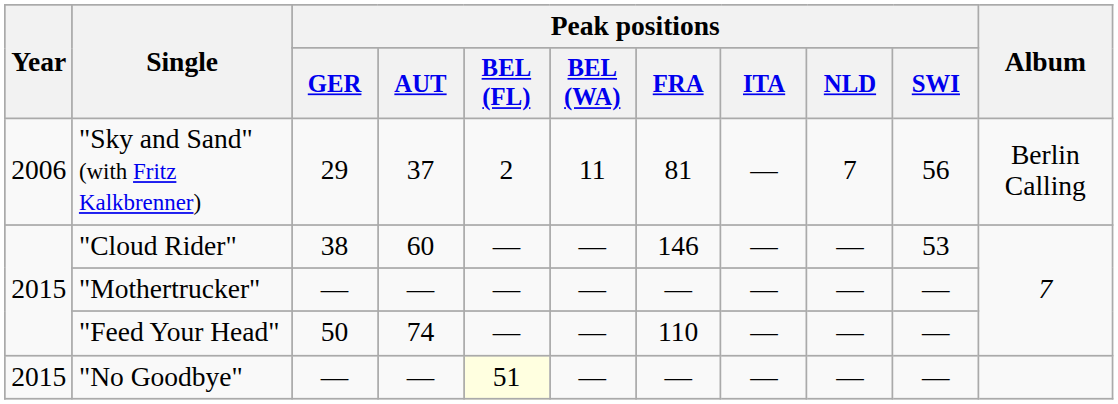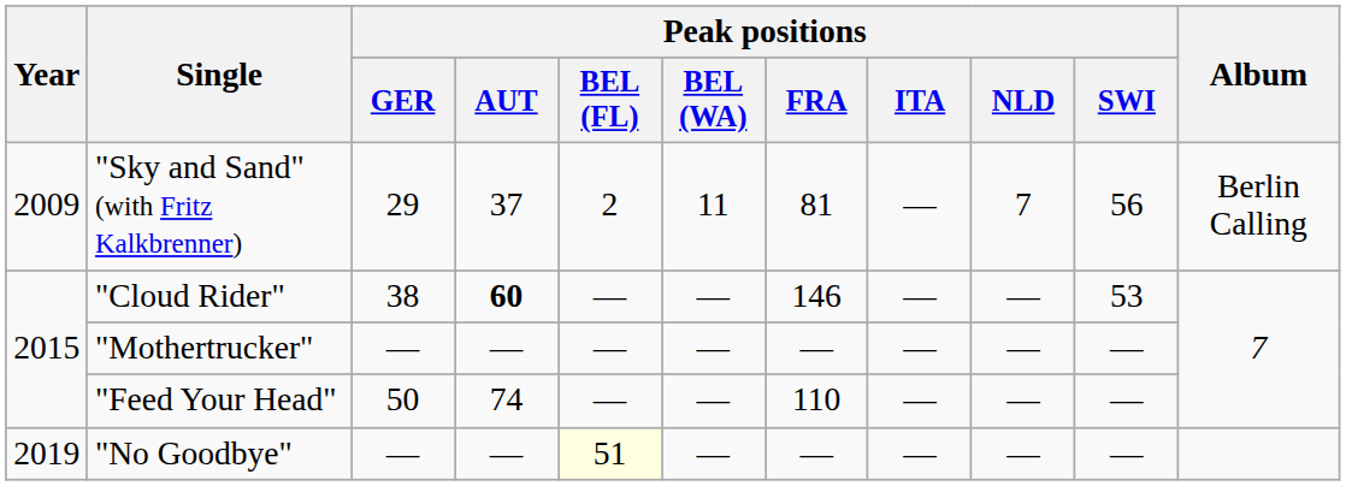"Sky and Sand" (with Fritz Kalkbrenner) | Year: 2006 -> 2009
"Cloud Rider" | Peak positions / AUT: normal -> bold
"No Goodbye" | Year: 2015 -> 2019
